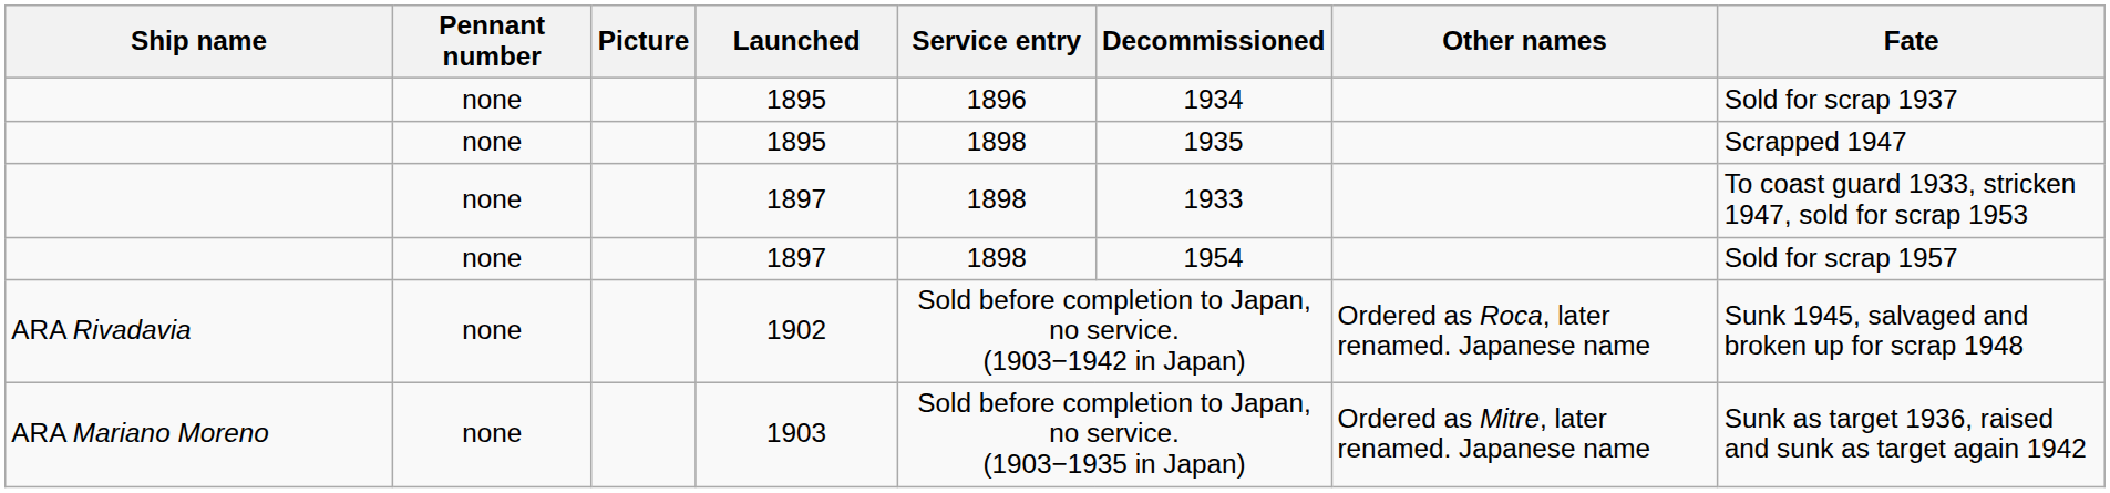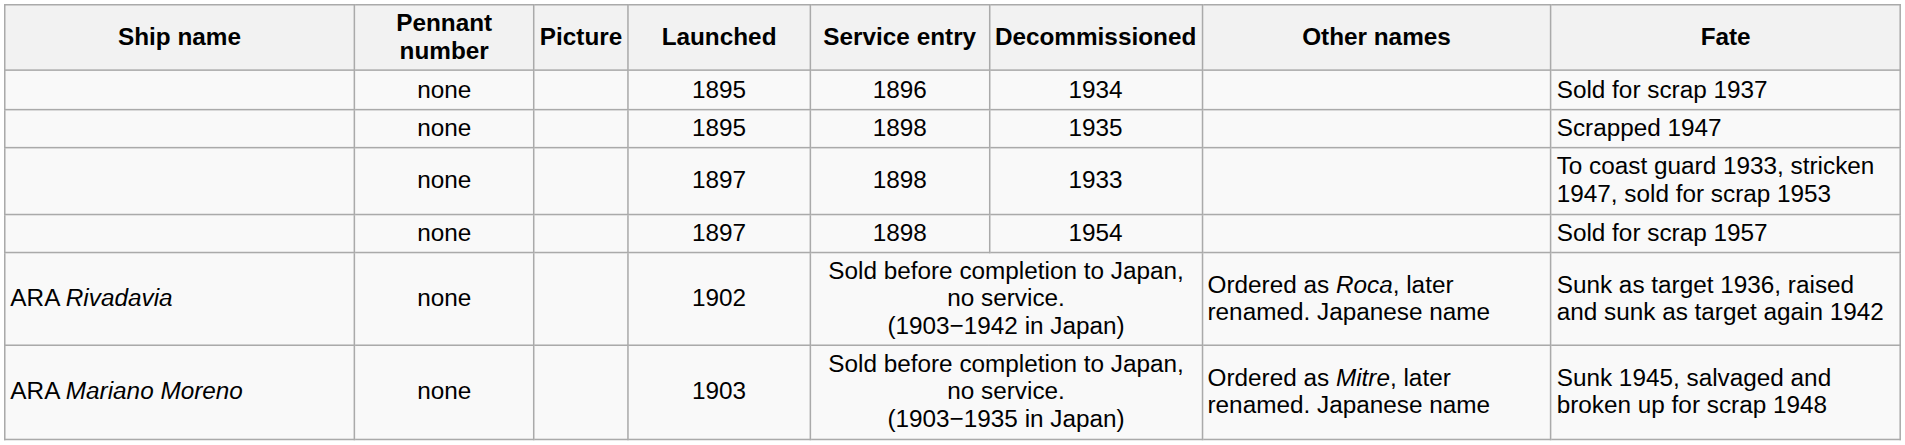1902 | Fate: Sunk 1945, salvaged and broken up for scrap 1948 -> Sunk as target 1936, raised and sunk as target again 1942
1903 | Fate: Sunk as target 1936, raised and sunk as target again 1942 -> Sunk 1945, salvaged and broken up for scrap 1948
